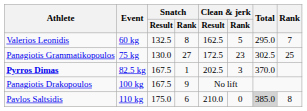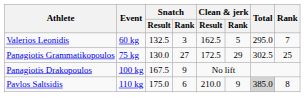Valerios Leonidis | Snatch / Rank: 8 -> 3
Panagiotis Grammatikopoulos | Clean & jerk / Rank: 23 -> 29
- row: Pyrros Dimas | 82.5 kg | 167.5 | 1 | 202.5 | 3 | 370.0
Pavlos Saltsidis | Clean & jerk / Rank: 0 -> 9
